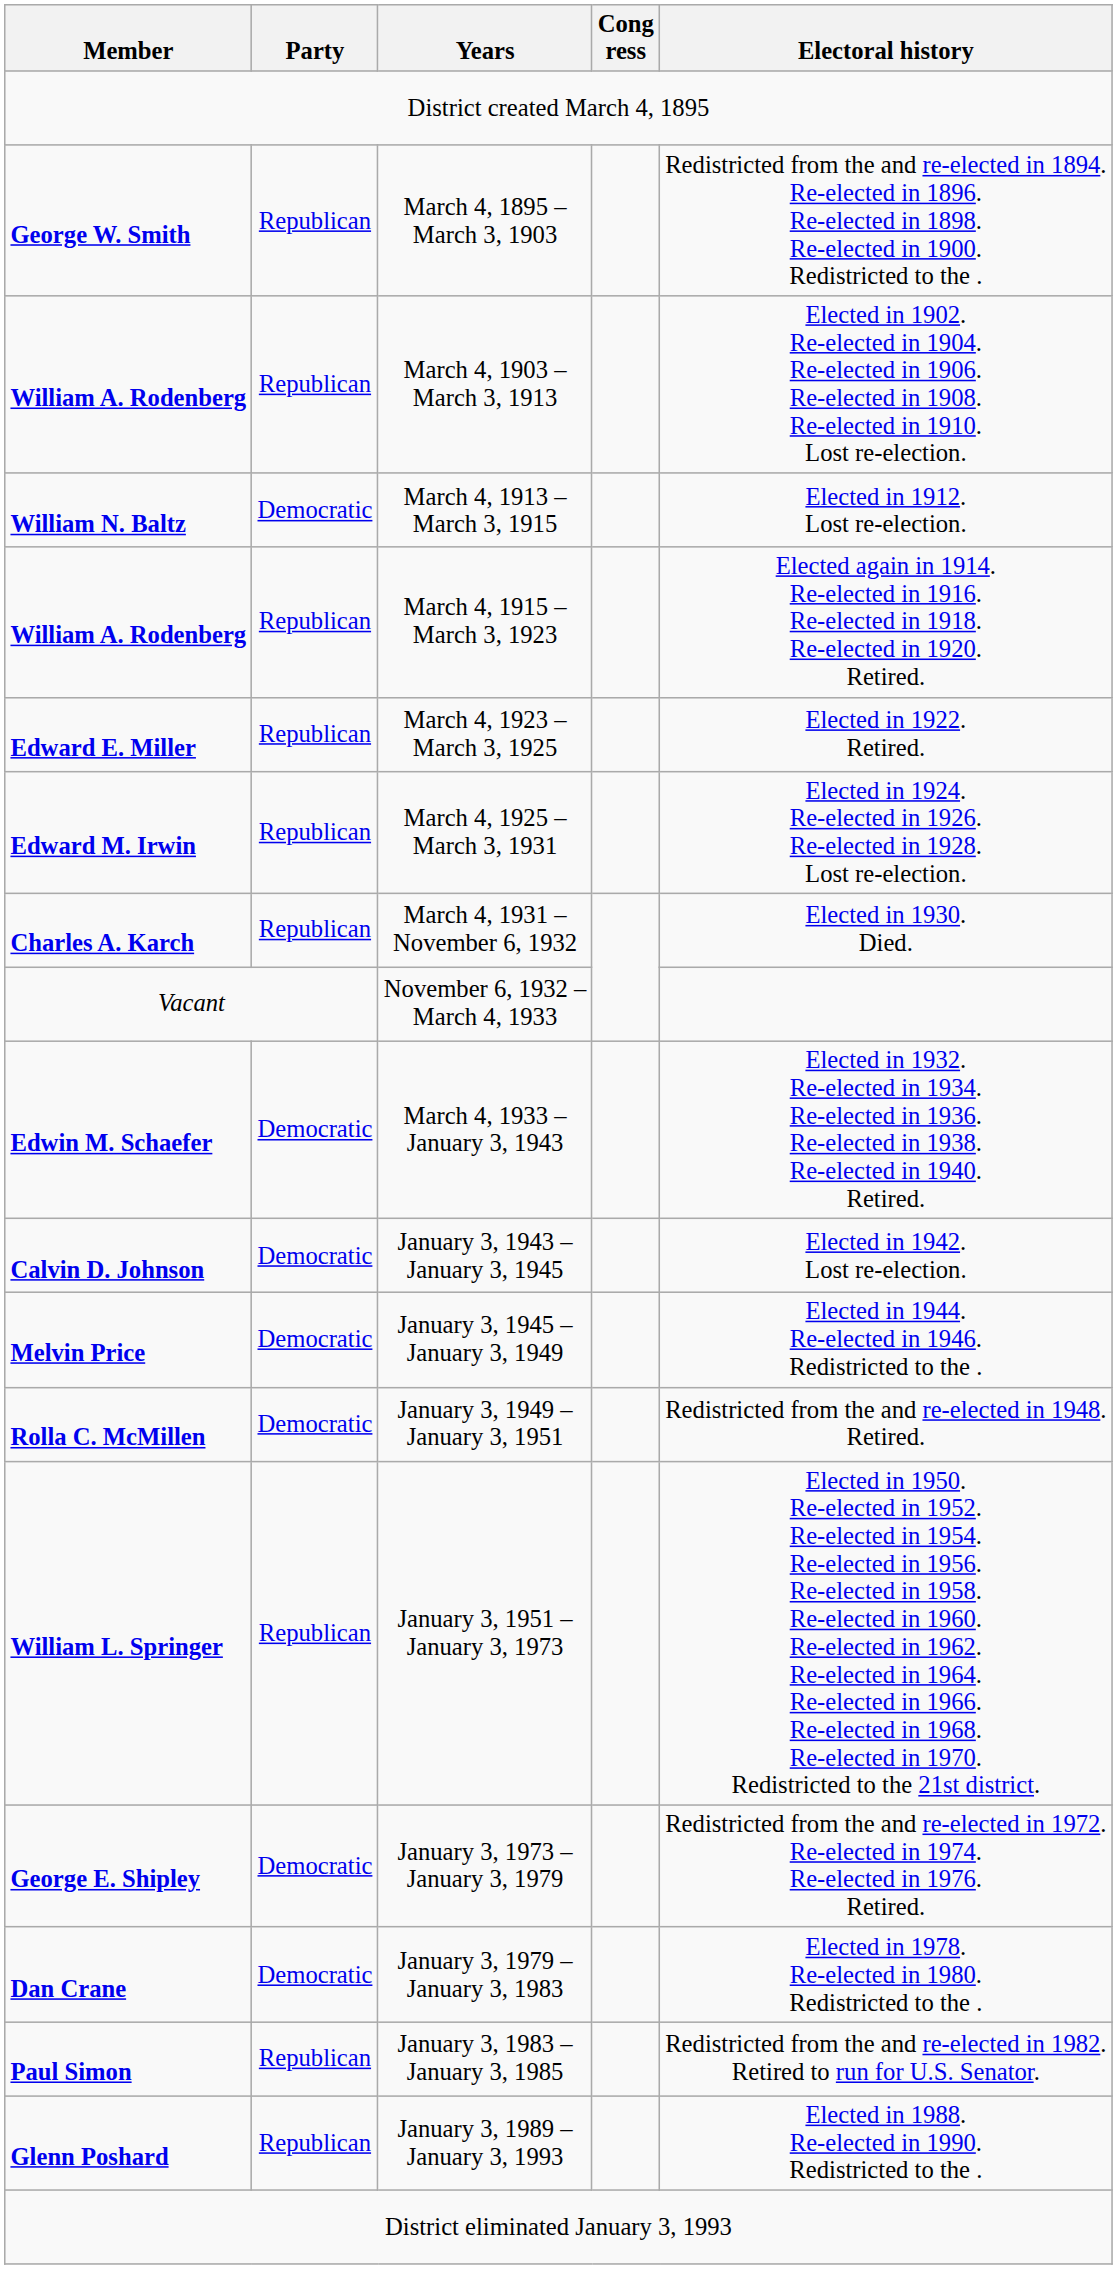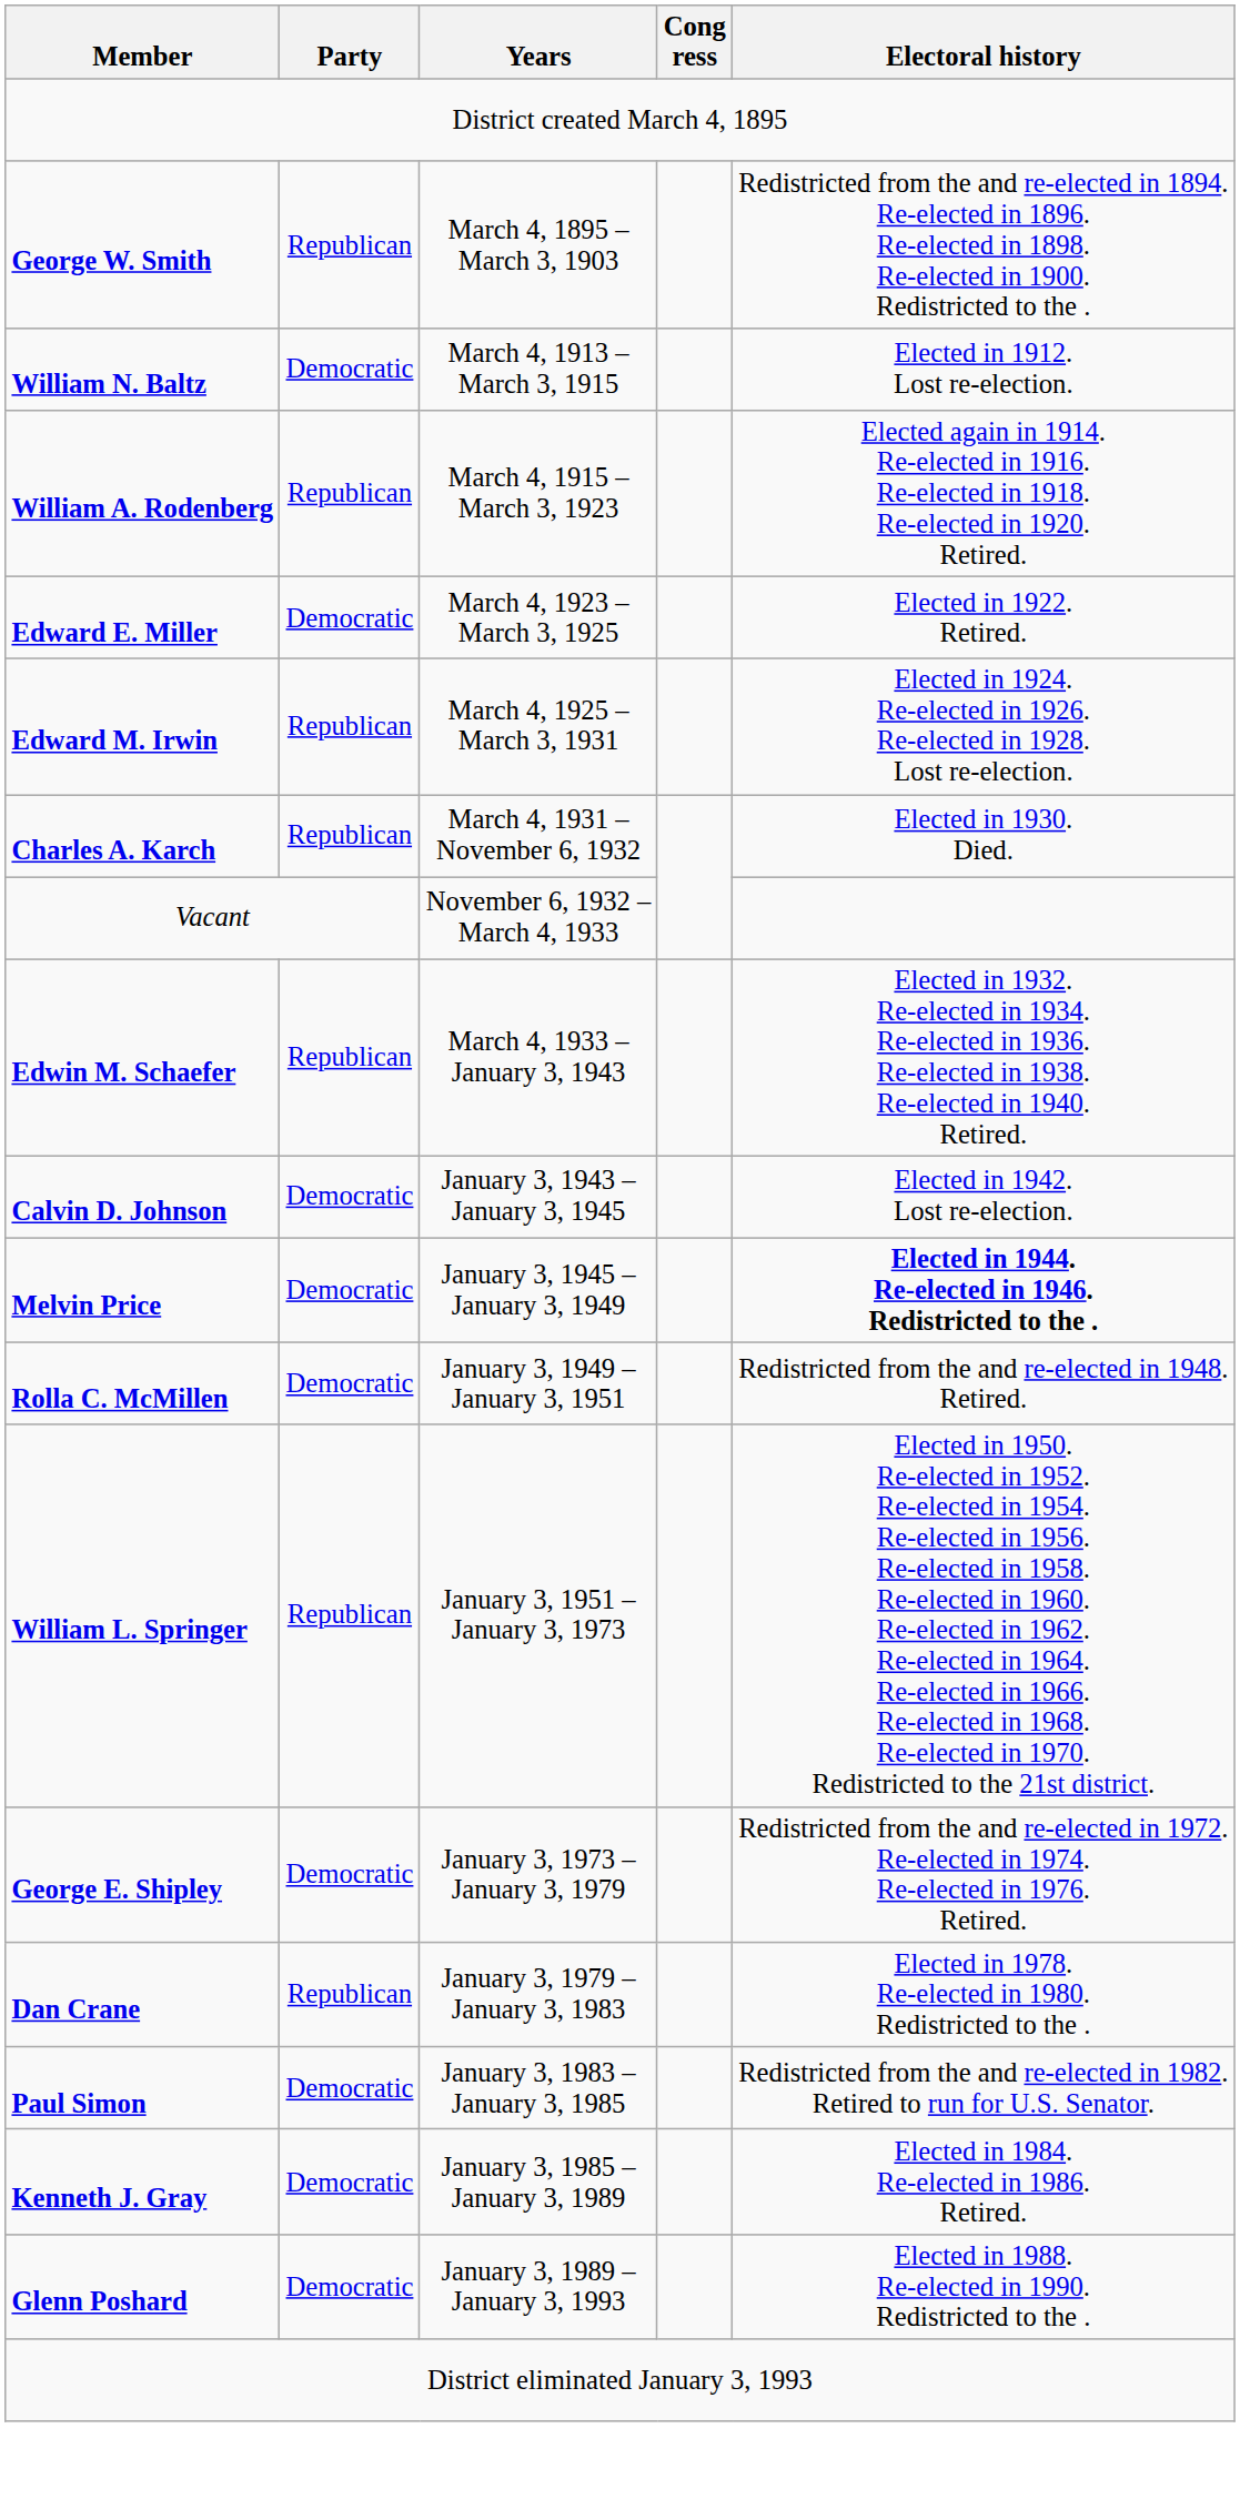- row: William A. Rodenberg | Republican | March 4, 1903 – March 3, 1913 | Elected in 1902. Re-elected in 1904. Re-elected in 1906. Re-elected in 1908. Re-elected in 1910. Lost re-election.
March 4, 1923 – March 3, 1925 | Party: Republican -> Democratic
March 4, 1933 – January 3, 1943 | Party: Democratic -> Republican
January 3, 1945 – January 3, 1949 | Electoral history: normal -> bold
January 3, 1979 – January 3, 1983 | Party: Democratic -> Republican
January 3, 1983 – January 3, 1985 | Party: Republican -> Democratic
+ row: Kenneth J. Gray | Democratic | January 3, 1985 – January 3, 1989 | Elected in 1984. Re-elected in 1986. Retired.
January 3, 1989 – January 3, 1993 | Party: Republican -> Democratic
